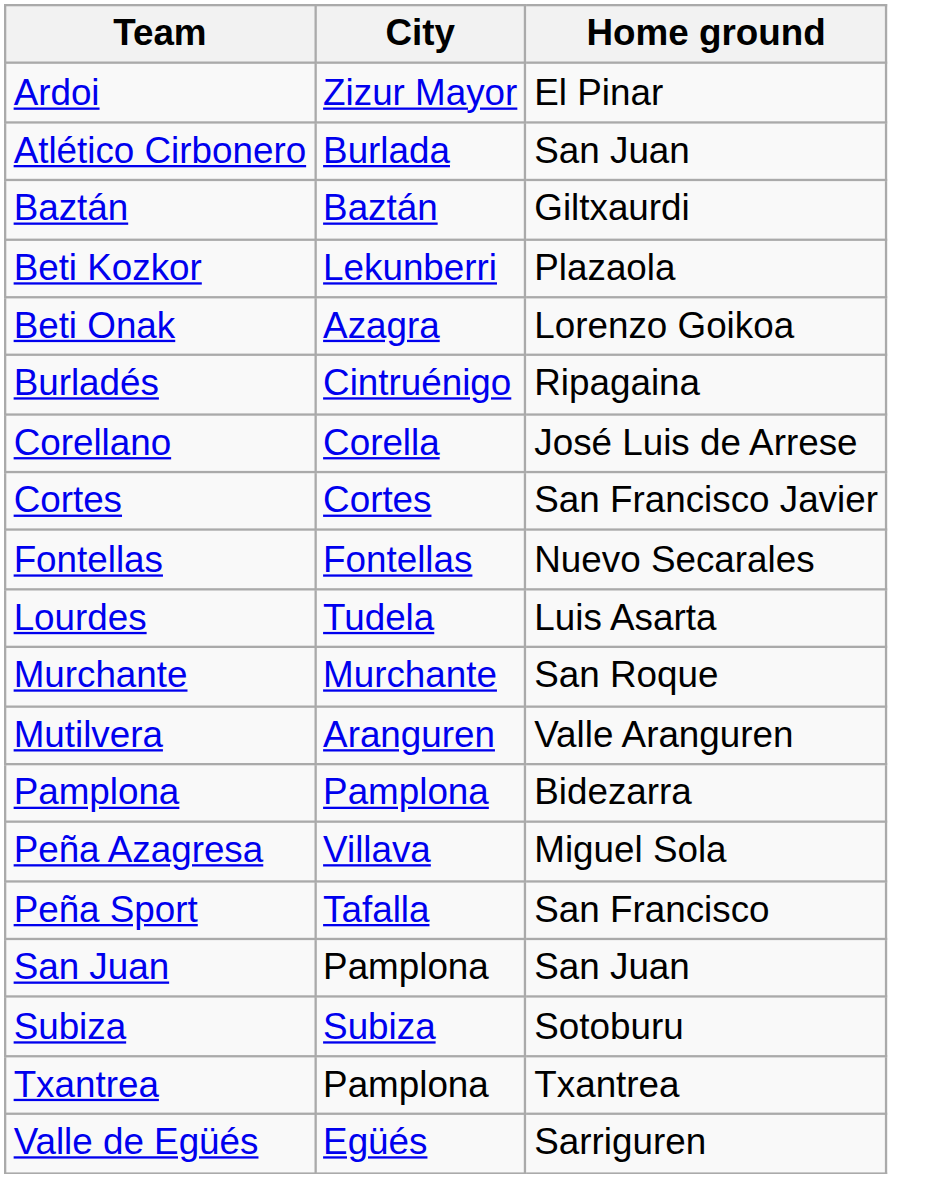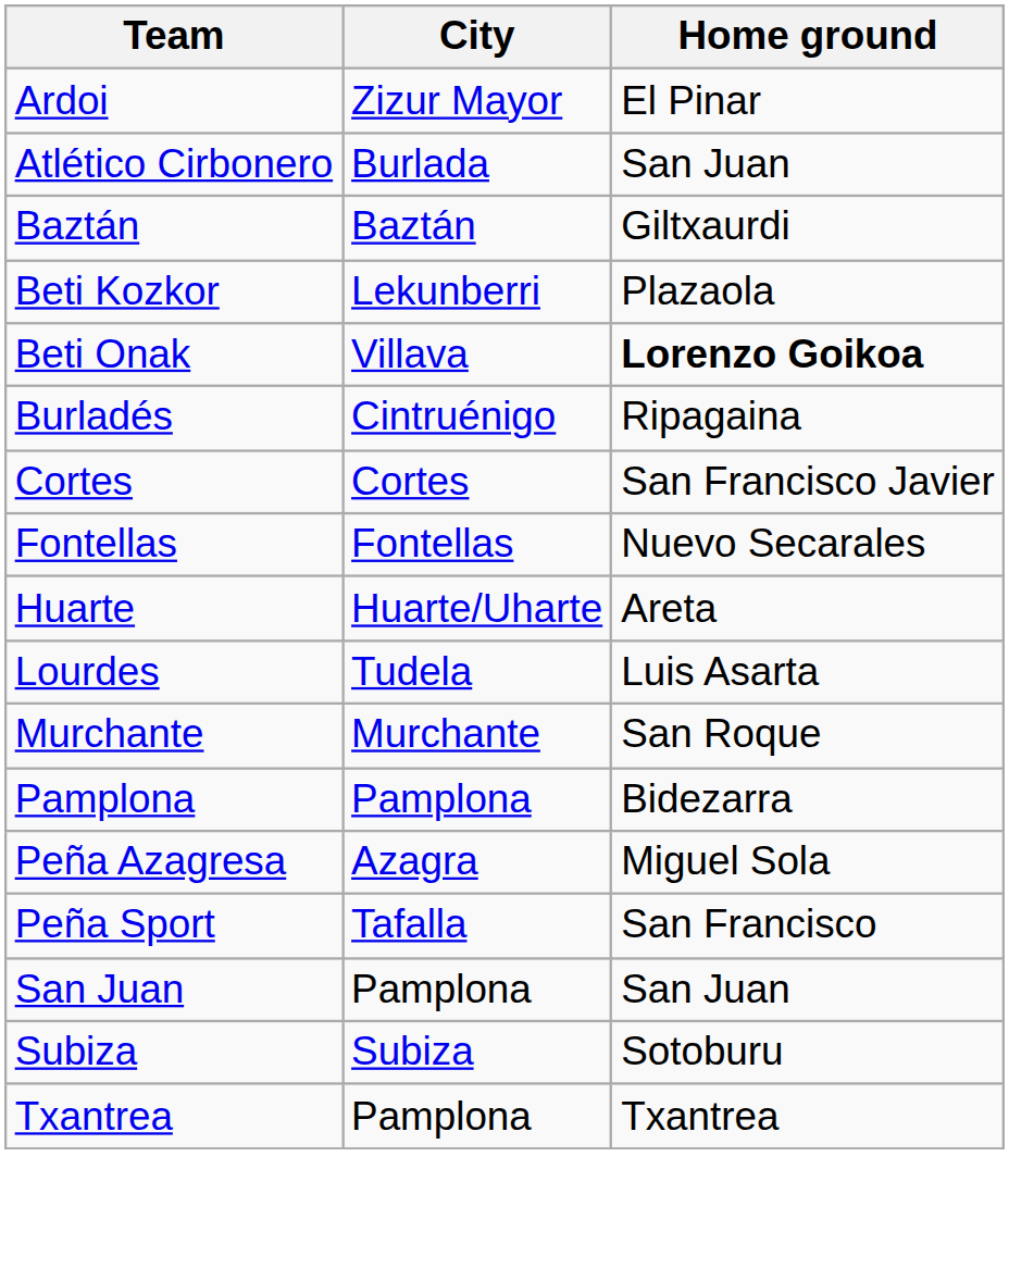Beti Onak | City: Azagra -> Villava
Beti Onak | Home ground: normal -> bold
- row: Corellano | Corella | José Luis de Arrese
+ row: Huarte | Huarte/Uharte | Areta
- row: Mutilvera | Aranguren | Valle Aranguren
Peña Azagresa | City: Villava -> Azagra
- row: Valle de Egüés | Egüés | Sarriguren
